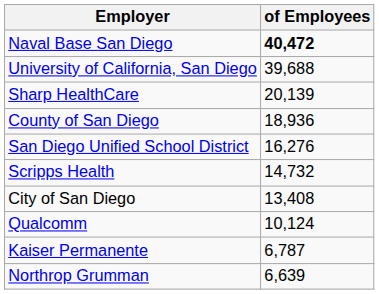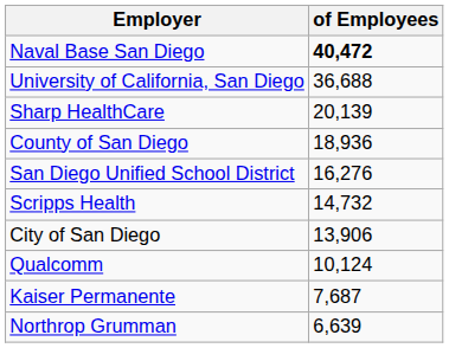University of California, San Diego | of Employees: 39,688 -> 36,688
City of San Diego | of Employees: 13,408 -> 13,906
Kaiser Permanente | of Employees: 6,787 -> 7,687
